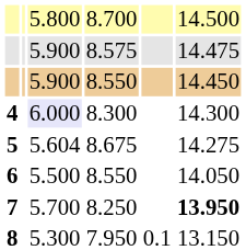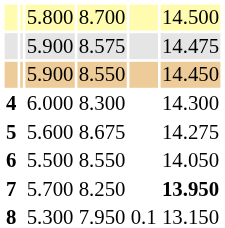4 | column 3: lavender background -> no background
5 | column 3: 5.604 -> 5.600
